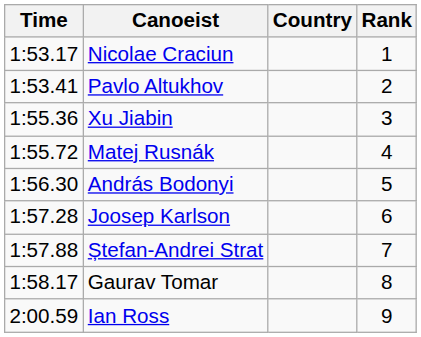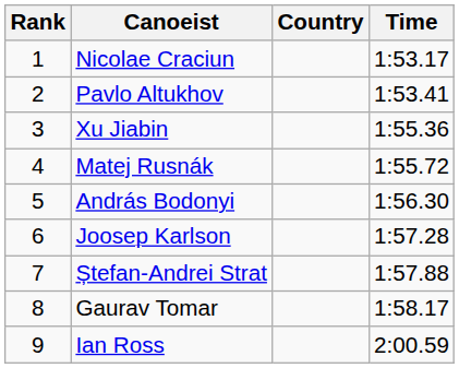columns swapped: Rank <-> Time
